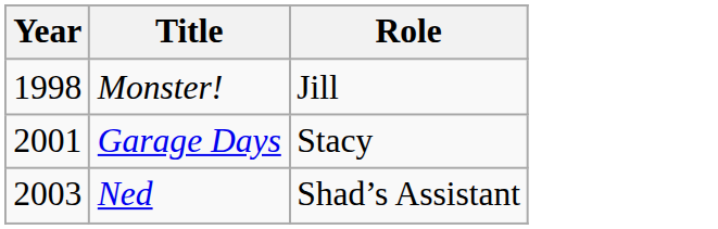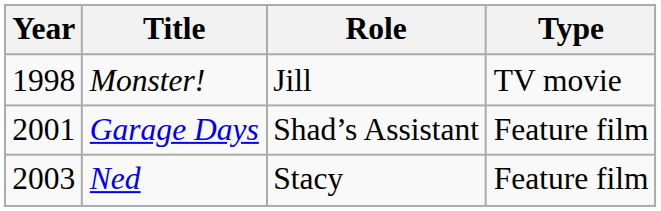+ column: Type | TV movie | Feature film | Feature film
Garage Days | Role: Stacy -> Shad’s Assistant
Ned | Role: Shad’s Assistant -> Stacy
